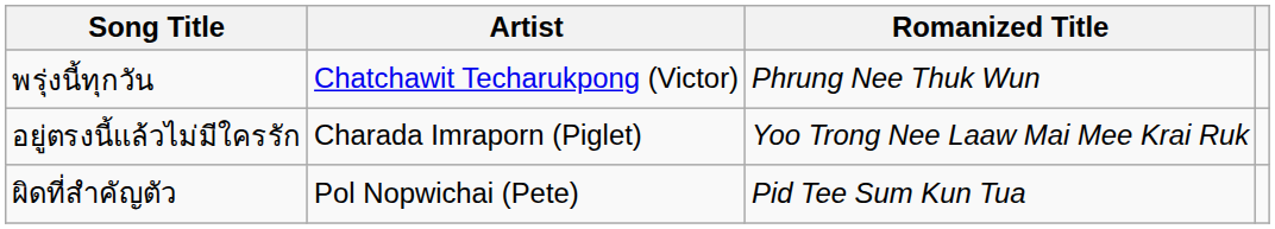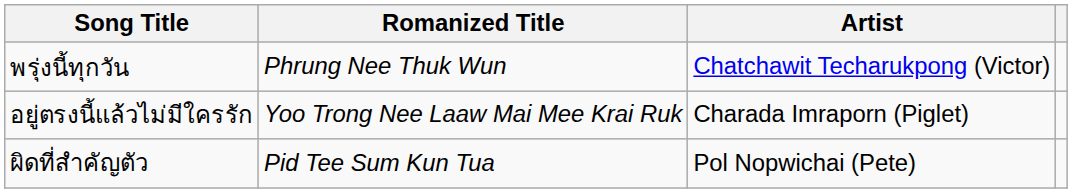columns swapped: Romanized Title <-> Artist
